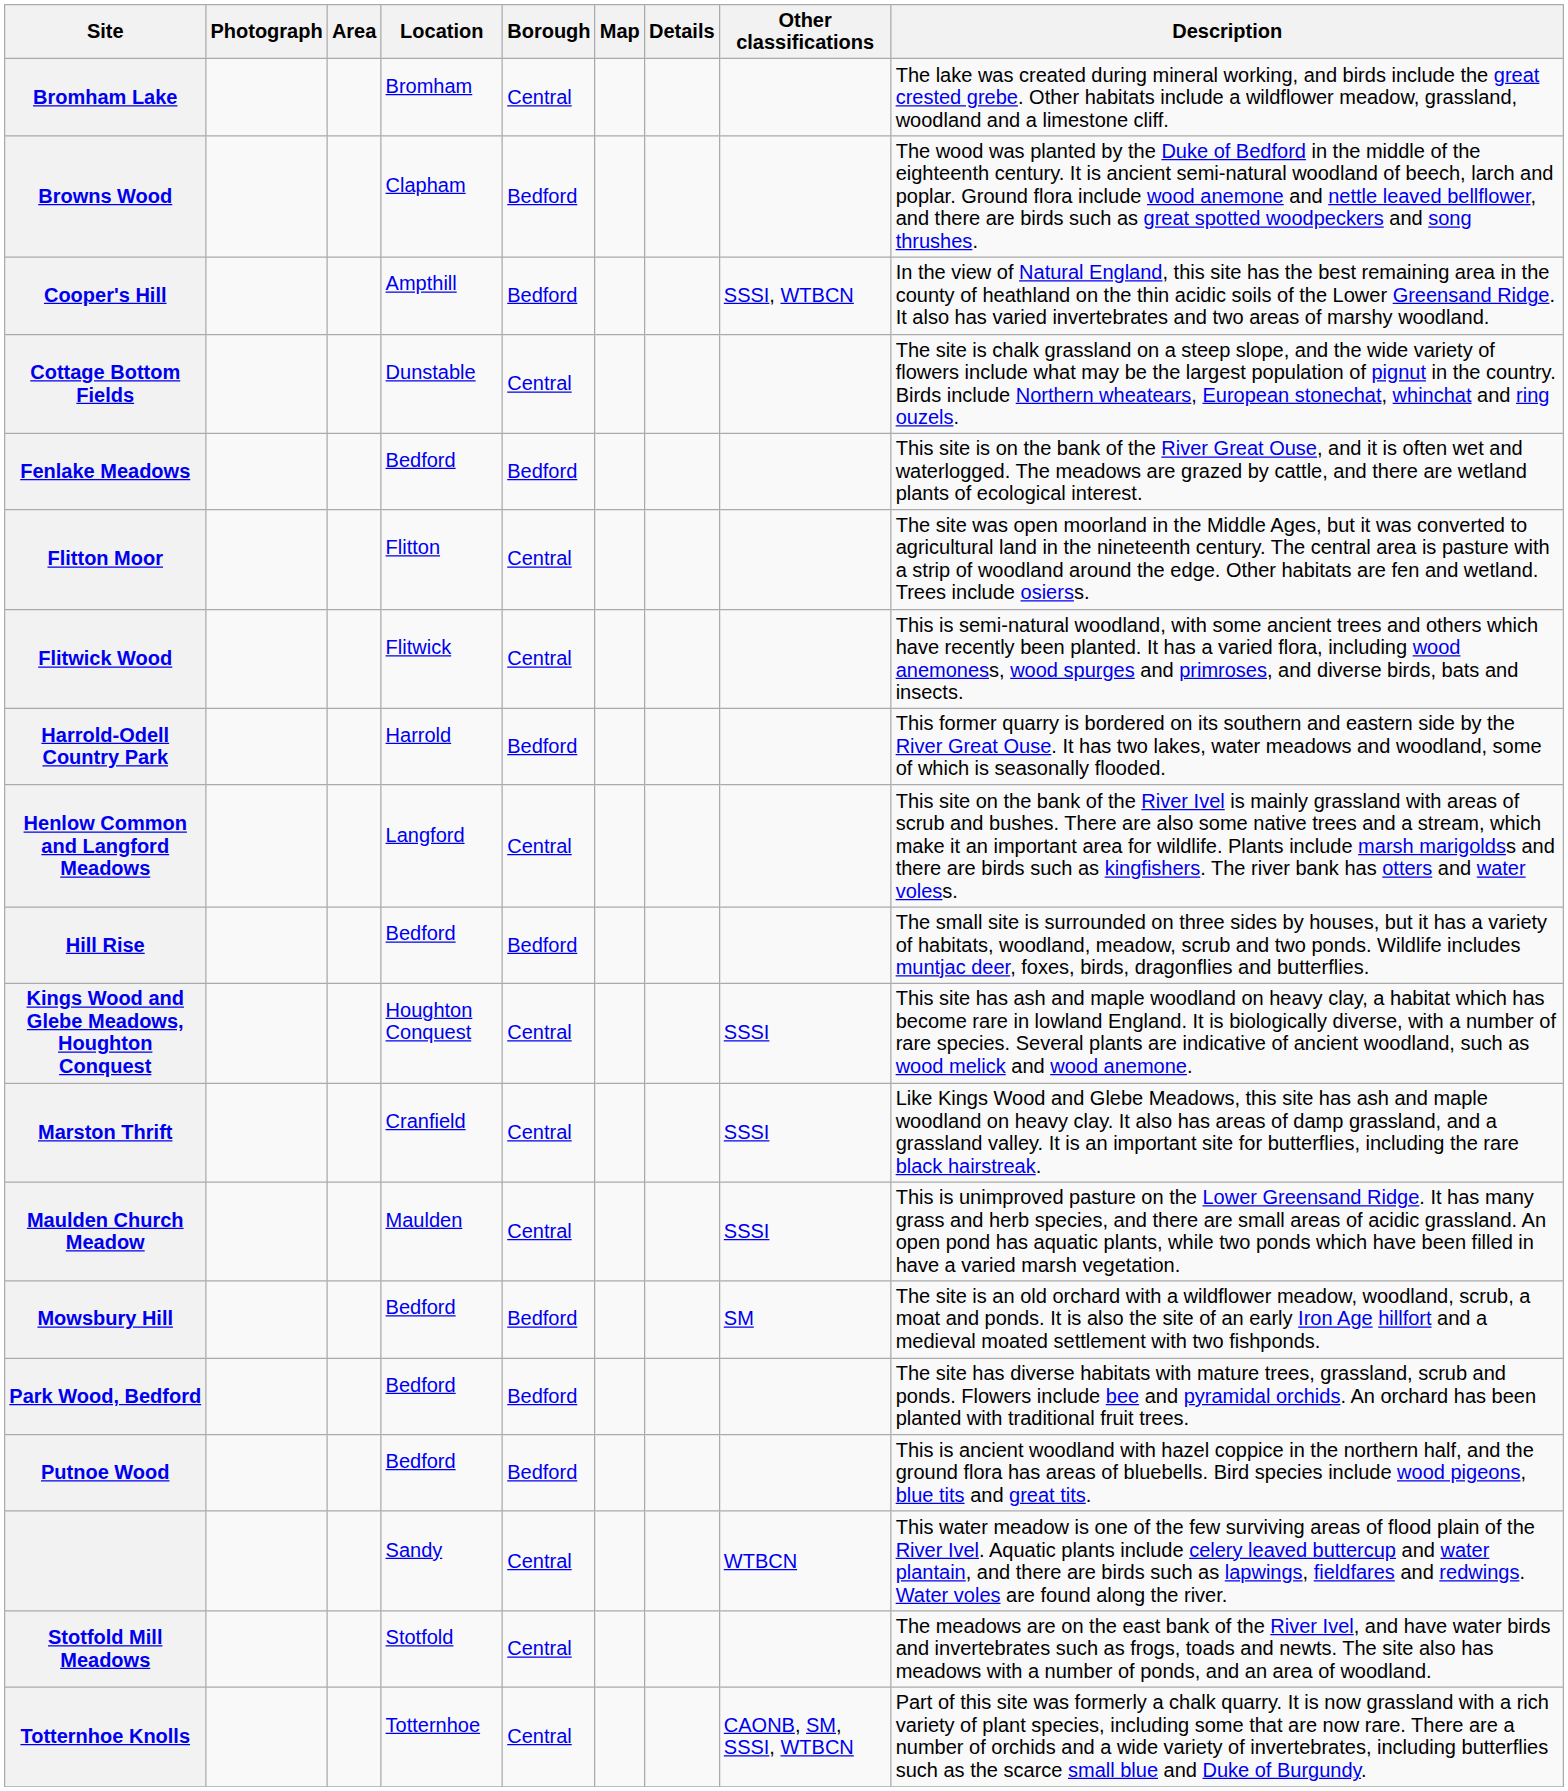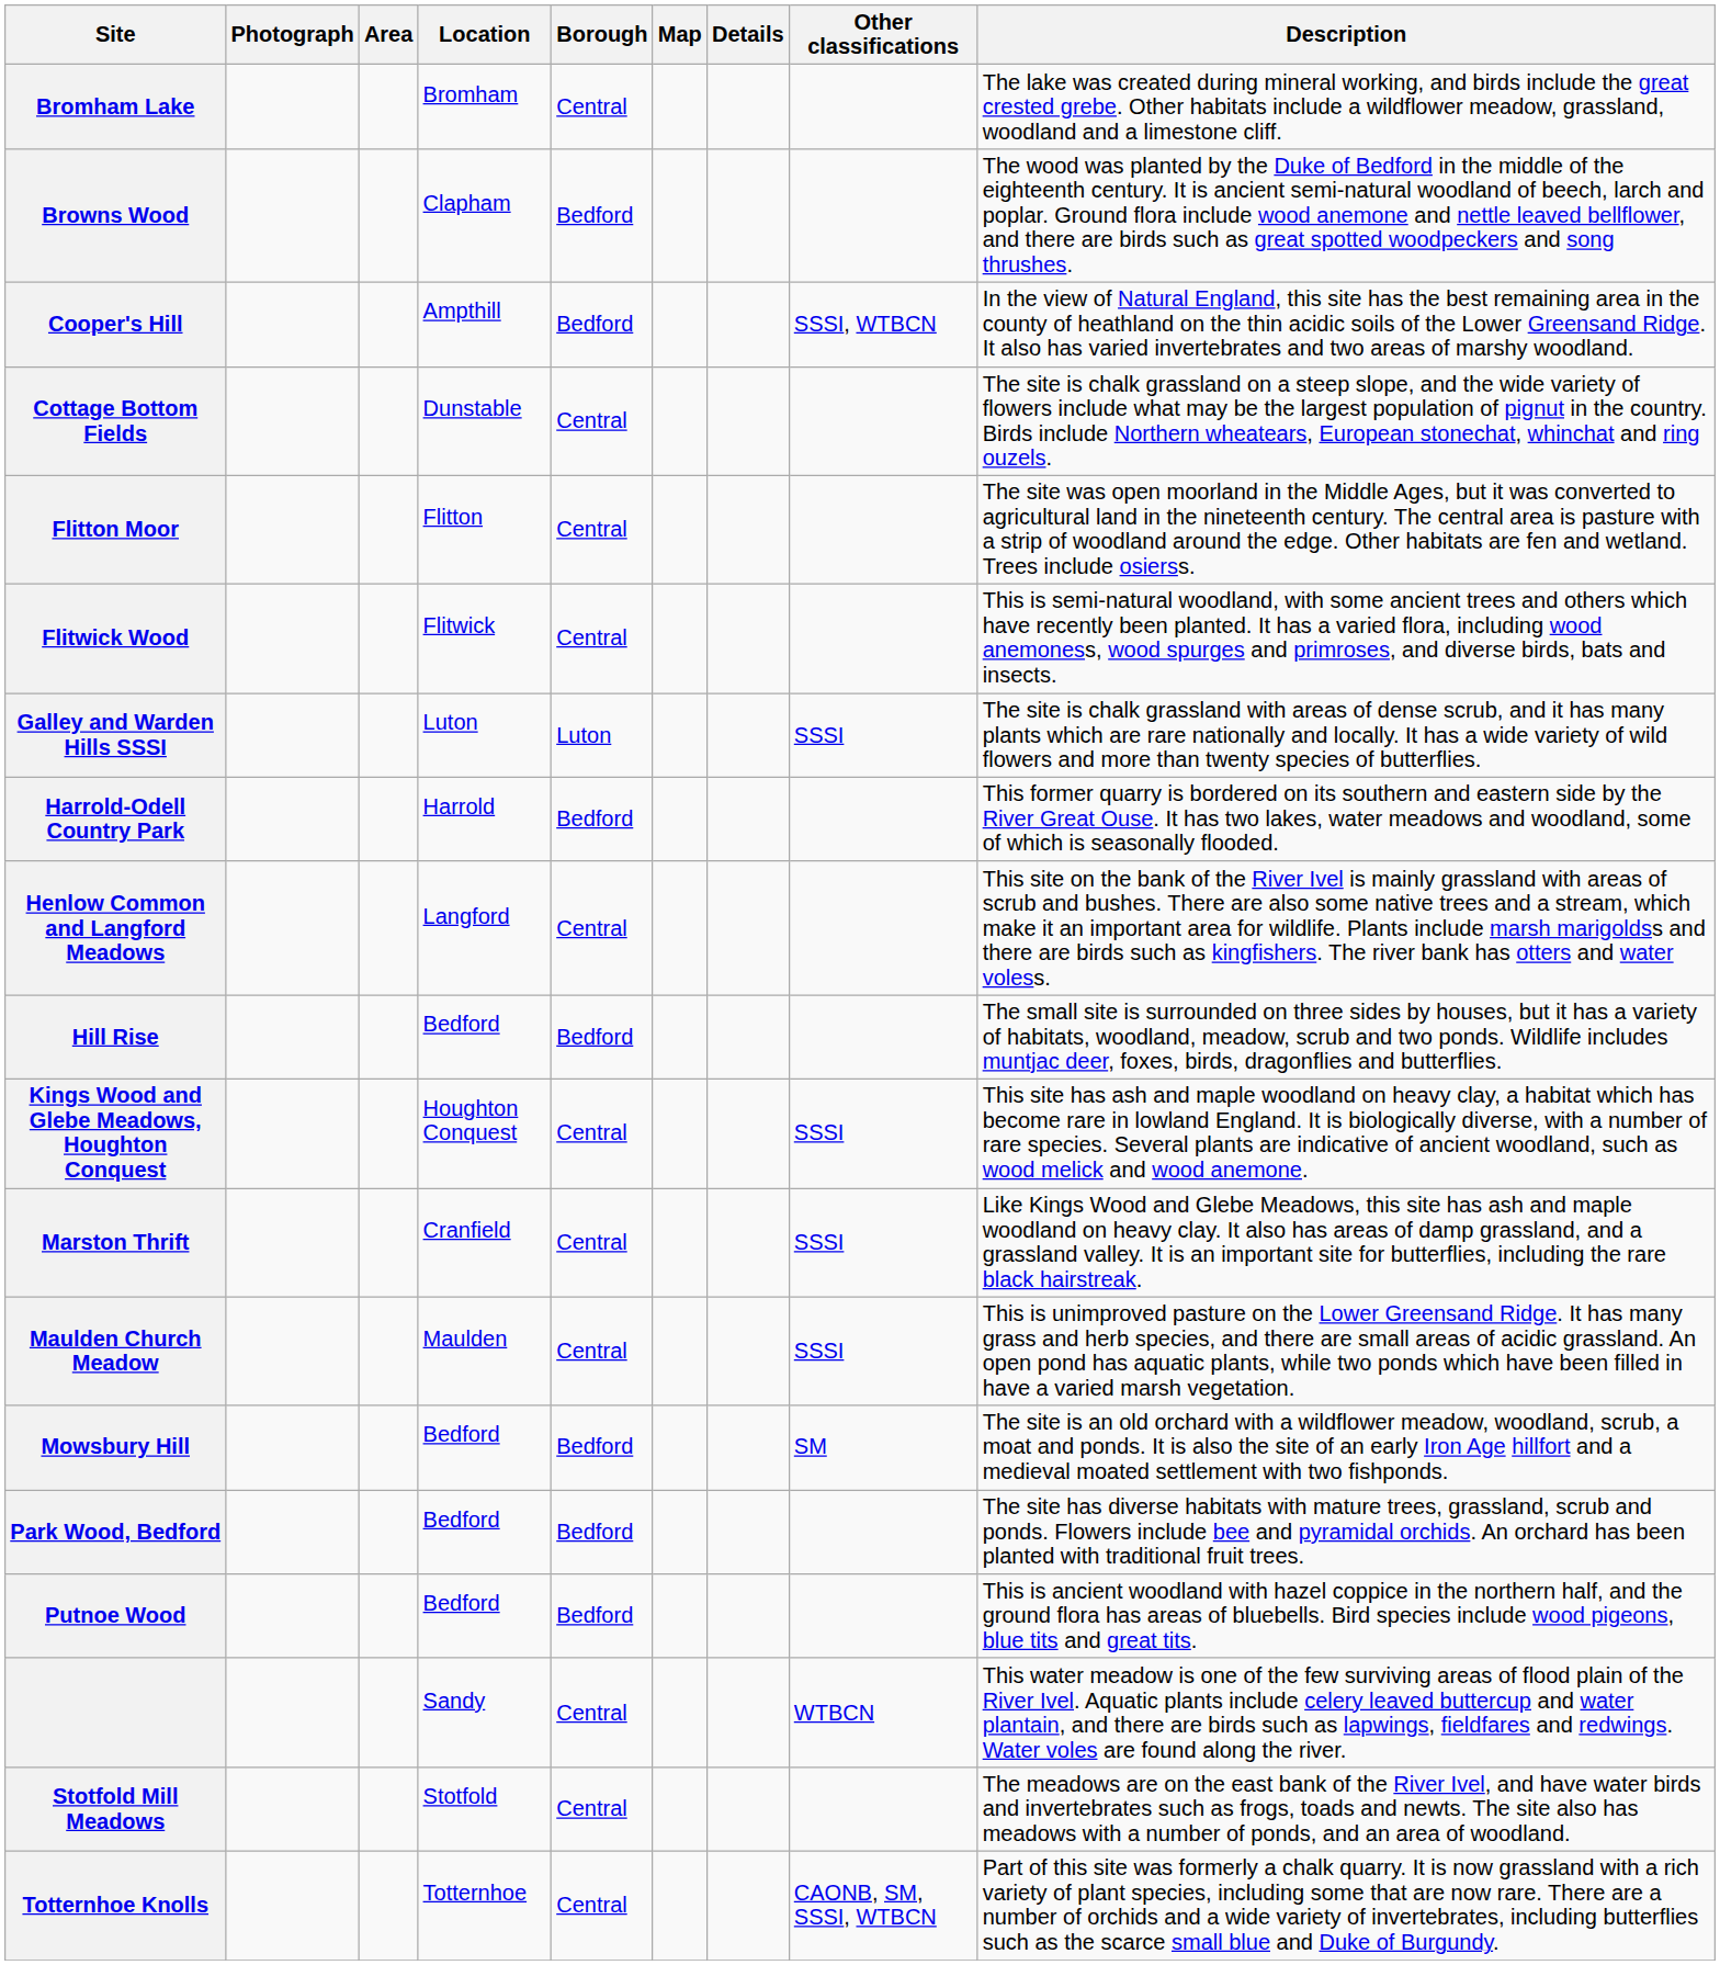- row: Fenlake Meadows | Bedford | Bedford | This site is on the bank of the River Great Ouse, and it is often wet and waterlogged. The meadows are grazed by cattle, and there are wetland plants of ecological interest.
+ row: Galley and Warden Hills SSSI | Luton | Luton | SSSI | The site is chalk grassland with areas of dense scrub, and it has many plants which are rare nationally and locally. It has a wide variety of wild flowers and more than twenty species of butterflies.
